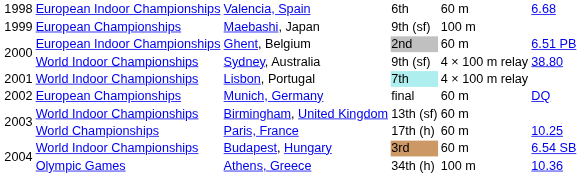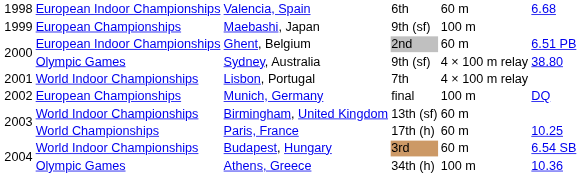Sydney, Australia | column 2: World Indoor Championships -> Olympic Games
Lisbon, Portugal | column 4: paleturquoise background -> no background
Munich, Germany | column 5: 60 m -> 100 m
